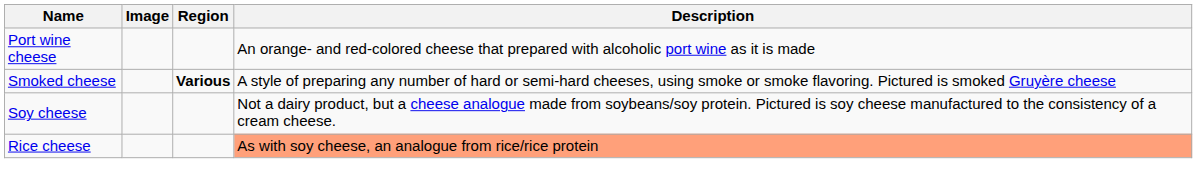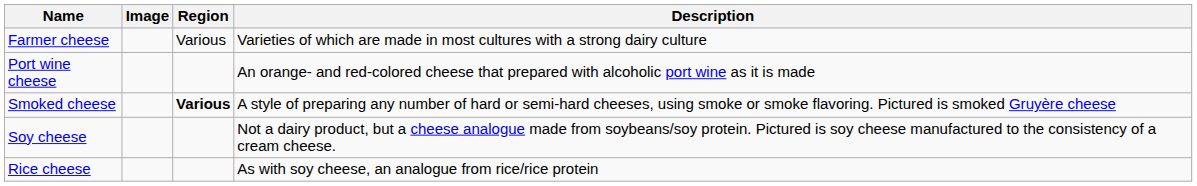+ row: Farmer cheese | Various | Varieties of which are made in most cultures with a strong dairy culture
Rice cheese | Description: lightsalmon background -> no background
